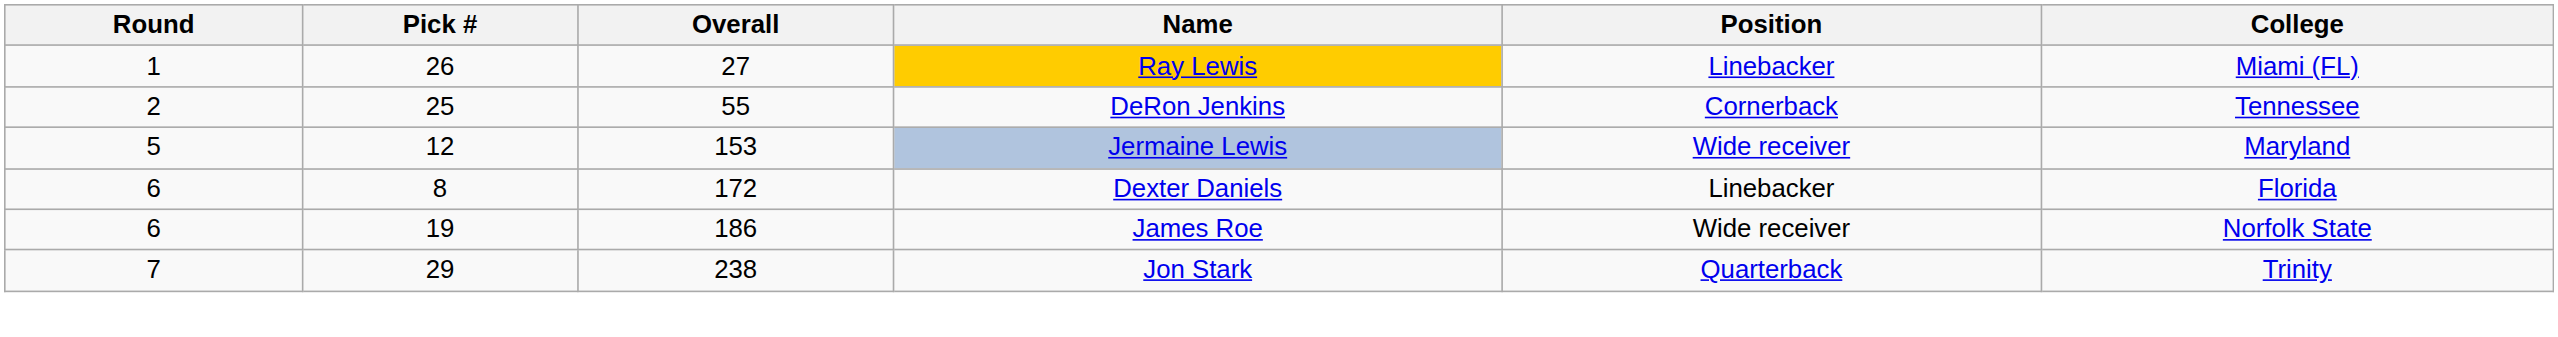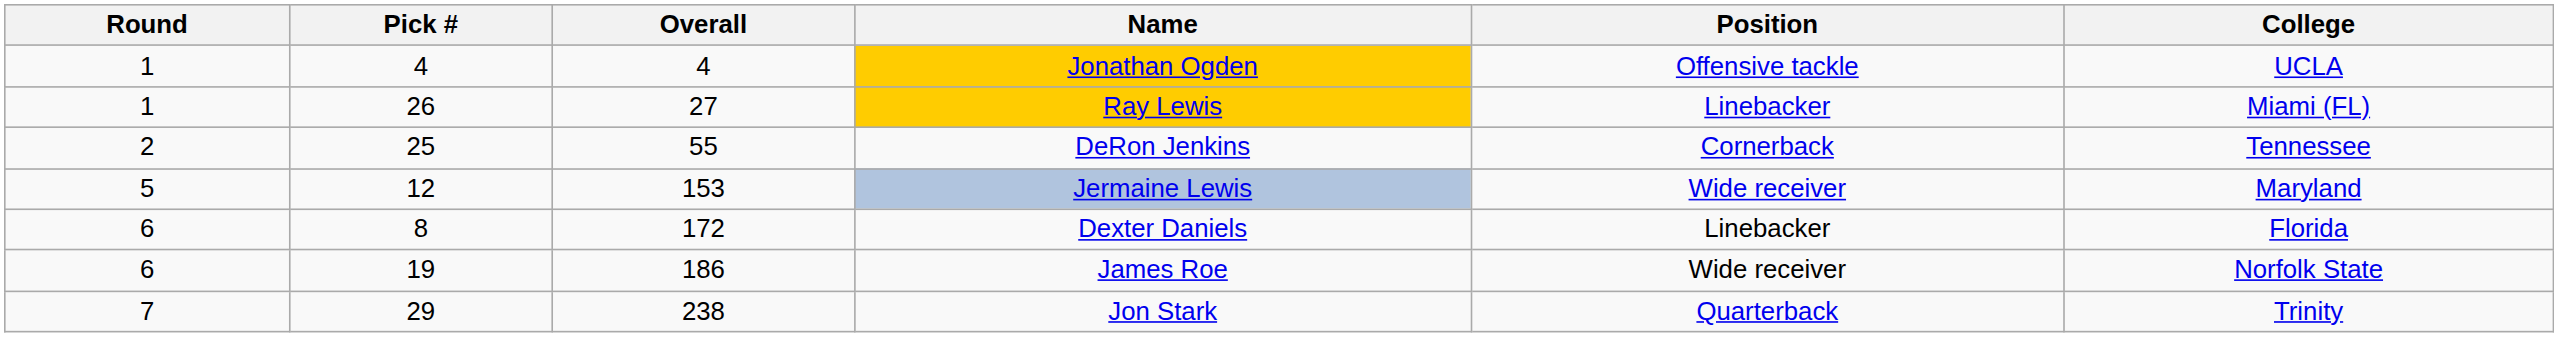+ row: 1 | 4 | 4 | Jonathan Ogden | Offensive tackle | UCLA
